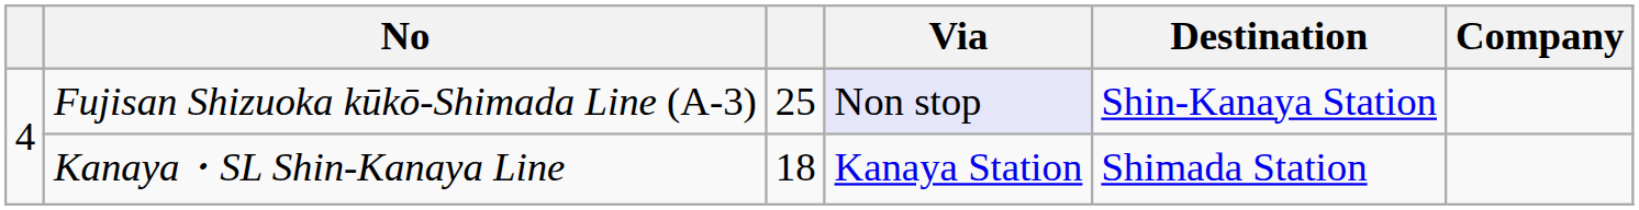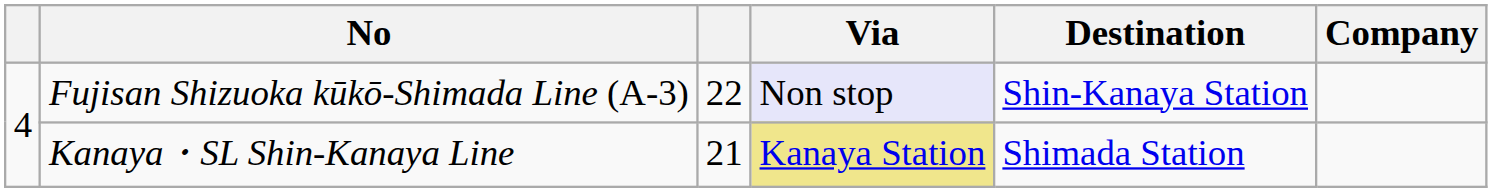Fujisan Shizuoka kūkō-Shimada Line (A-3) | column 3: 25 -> 22
Kanaya・SL Shin-Kanaya Line | column 3: 18 -> 21
Kanaya・SL Shin-Kanaya Line | Via: no background -> khaki background
